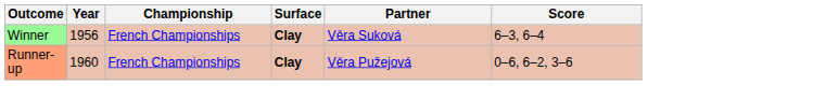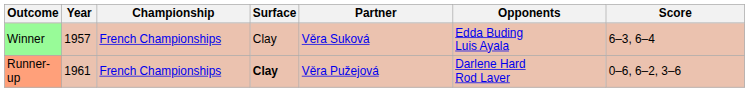+ column: Opponents | Edda Buding Luis Ayala | Darlene Hard Rod Laver
Winner | Year: 1956 -> 1957
Winner | Surface: bold -> normal
Runner-up | Year: 1960 -> 1961
